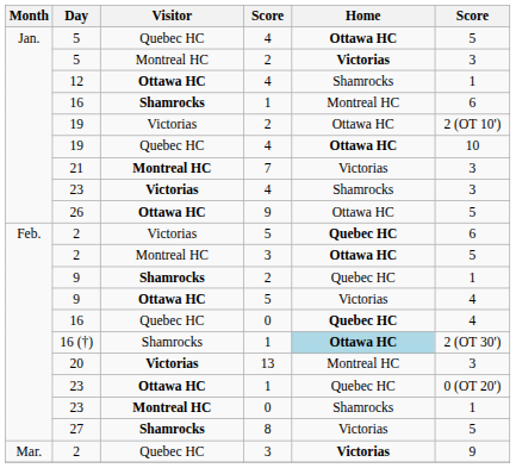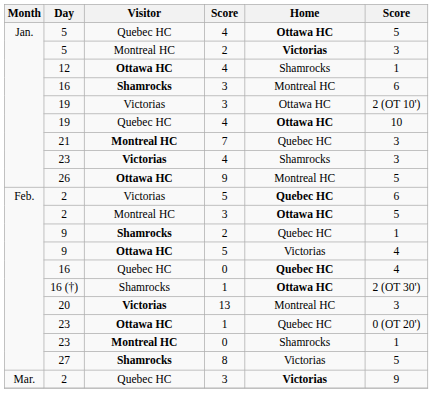16 / Shamrocks | column 4: 1 -> 3
19 / Victorias | column 4: 2 -> 3
21 | Home: Victorias -> Quebec HC
26 | Home: Ottawa HC -> Montreal HC
16 (†) | Home: lightblue background -> no background
